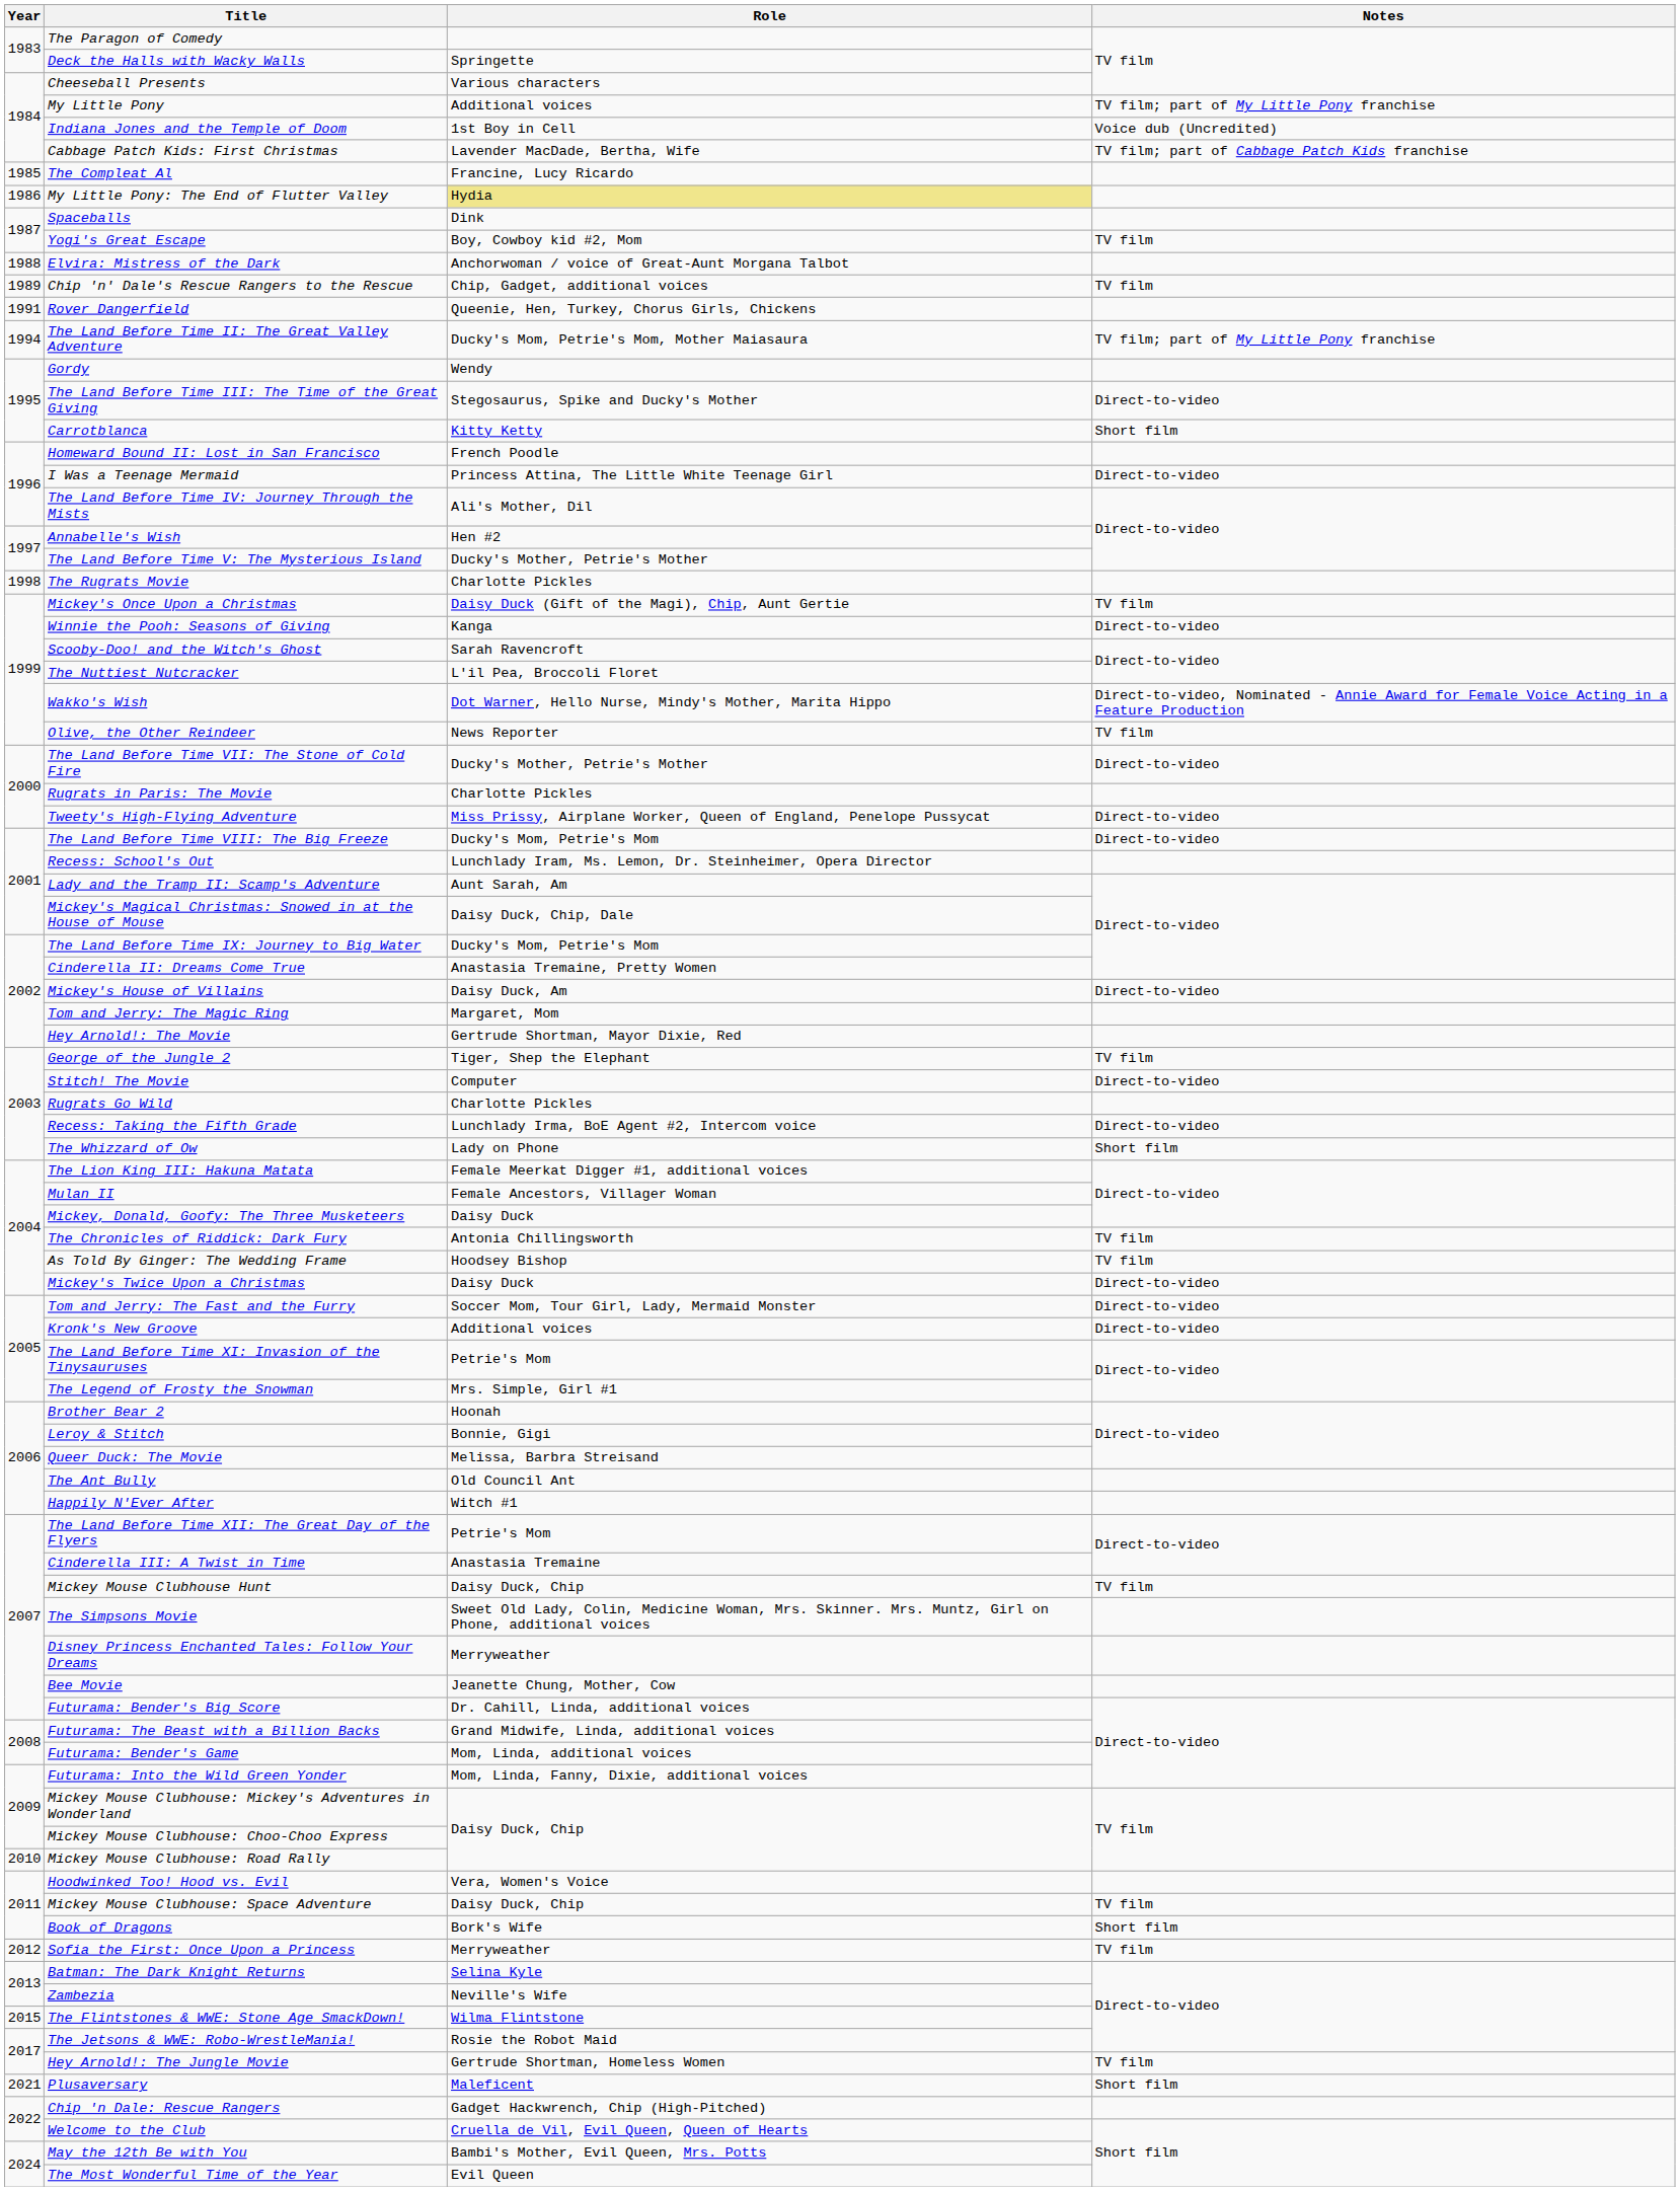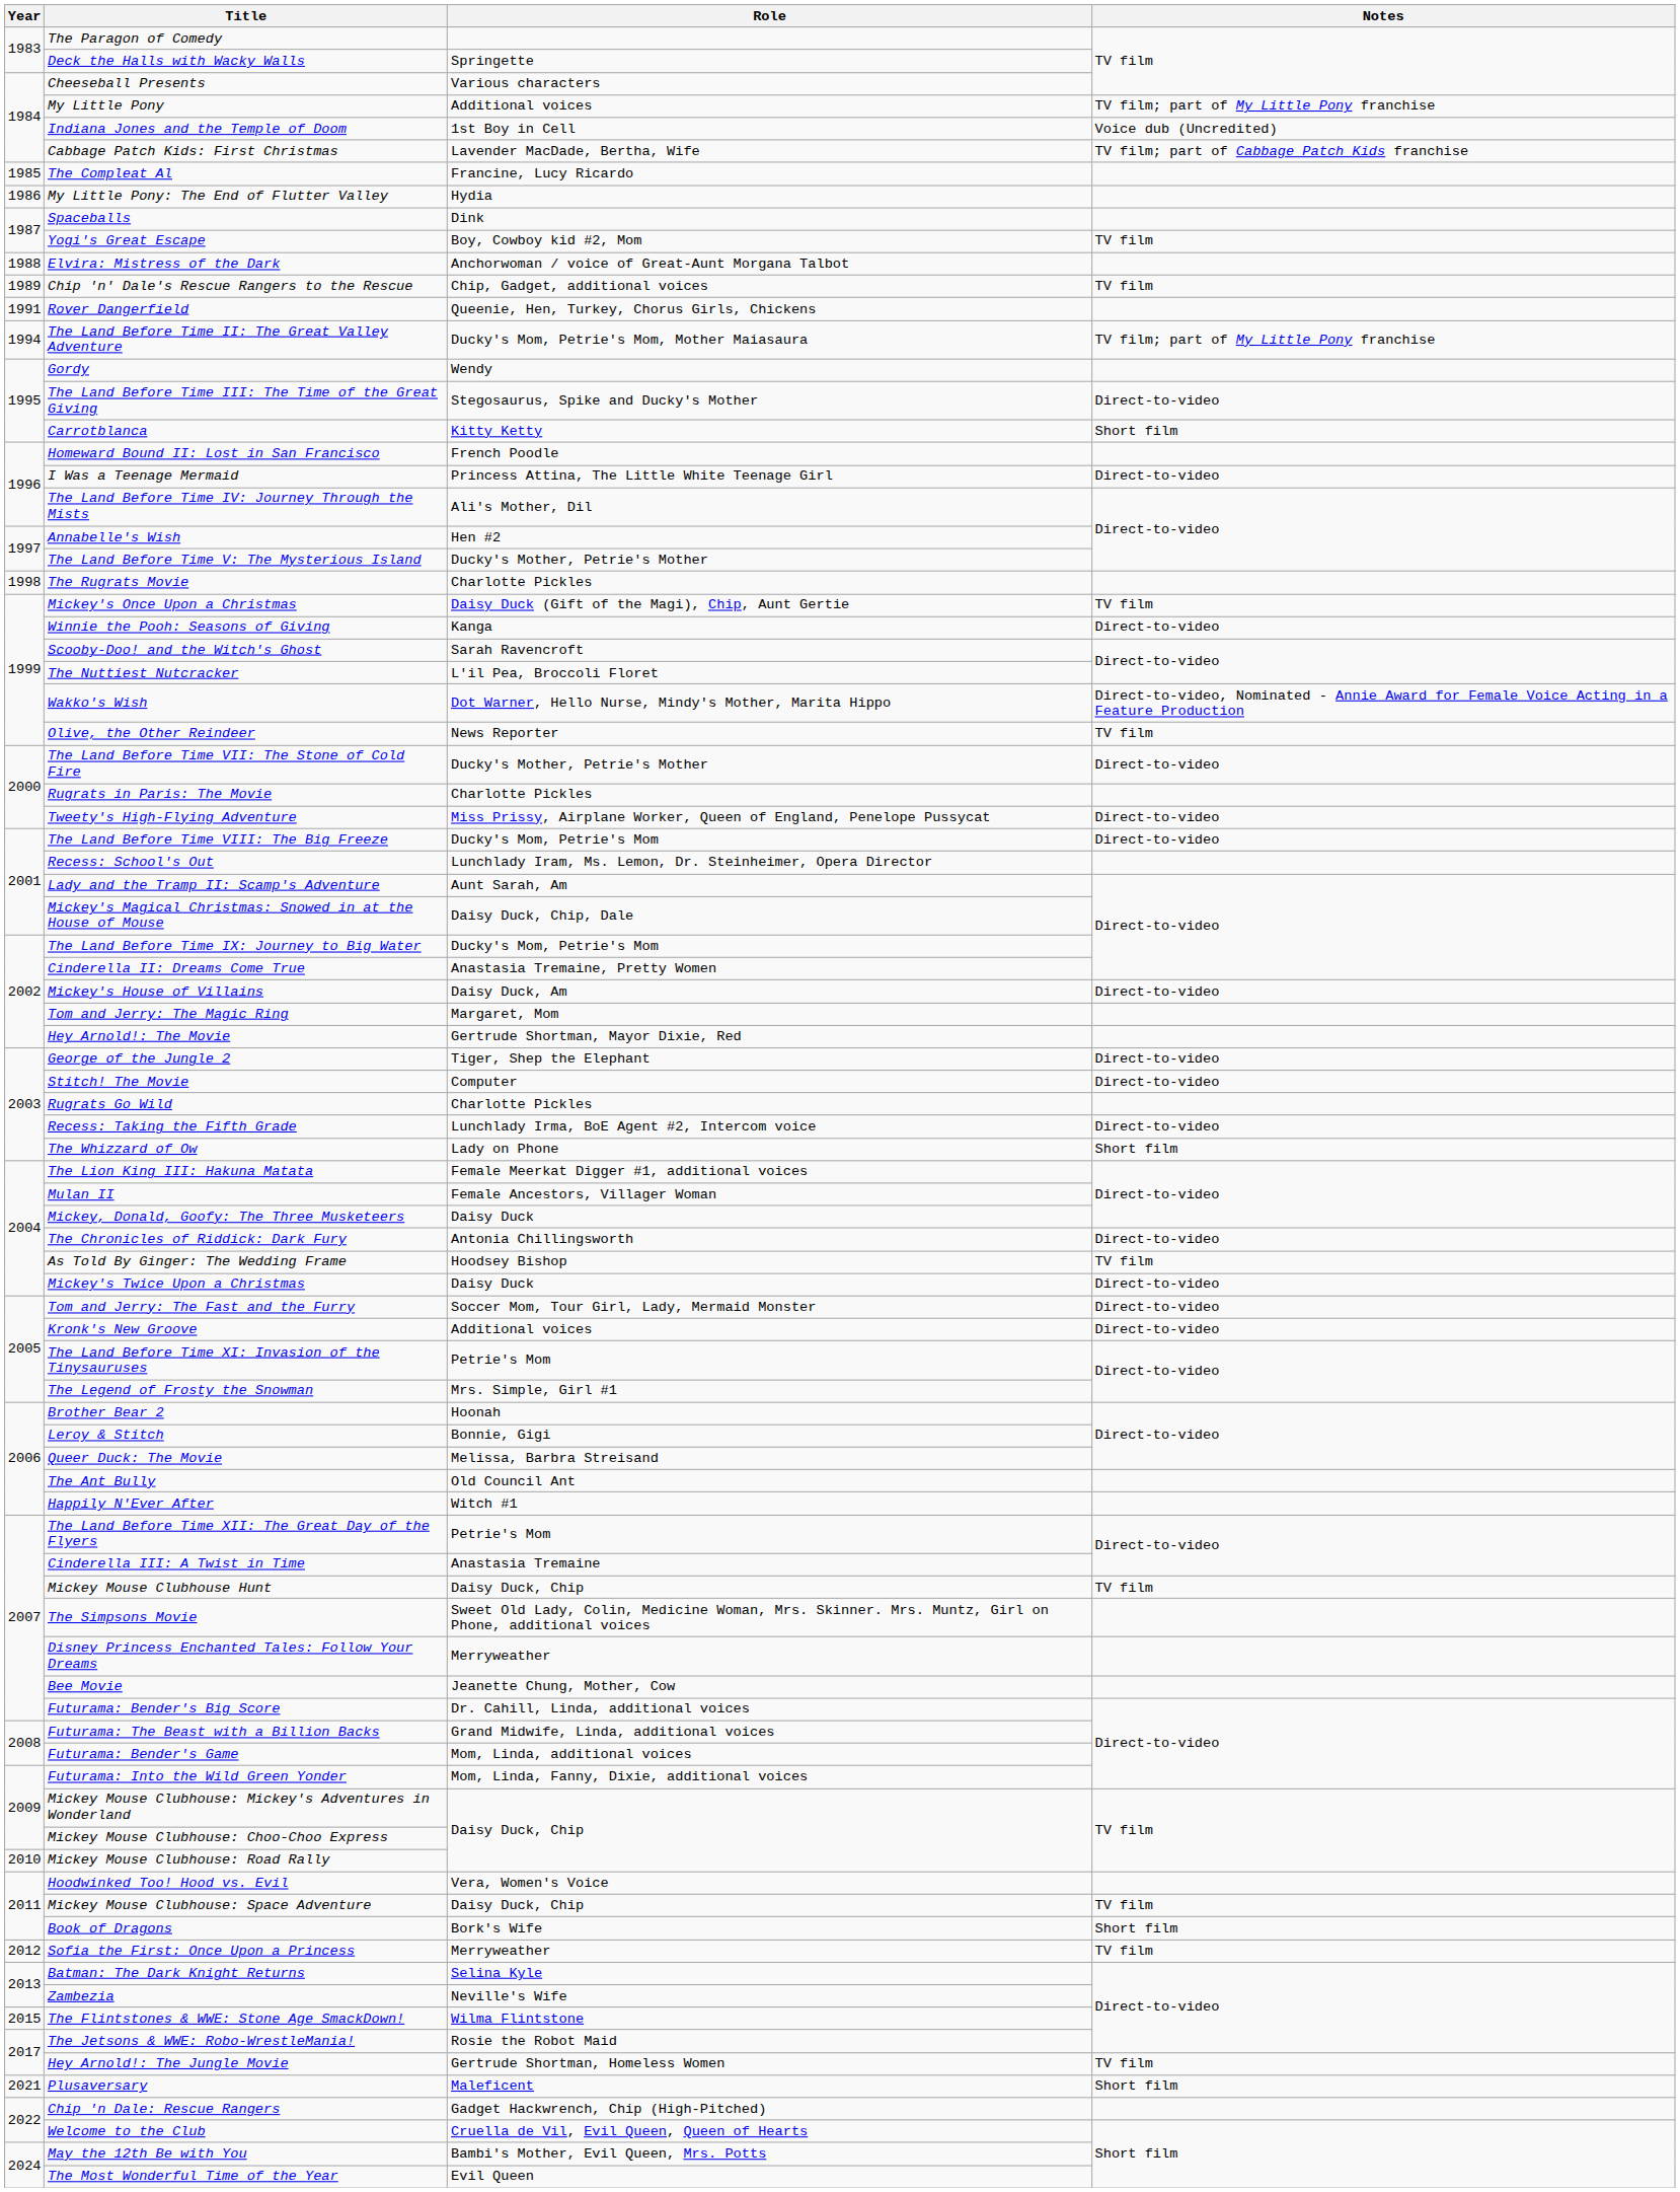My Little Pony: The End of Flutter Valley | Role: khaki background -> no background
George of the Jungle 2 | Notes: TV film -> Direct-to-video
The Chronicles of Riddick: Dark Fury | Notes: TV film -> Direct-to-video
